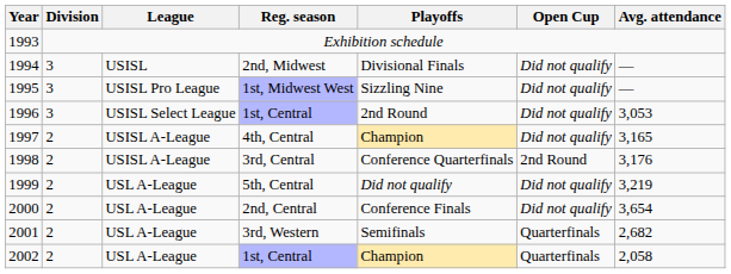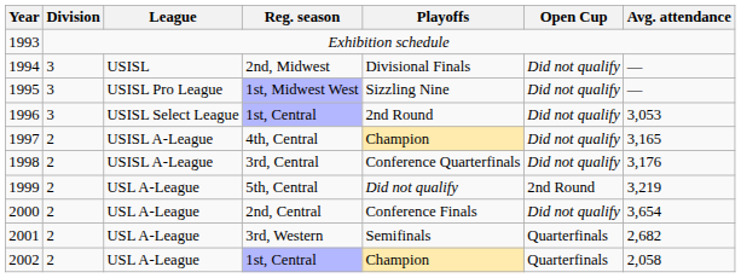3rd, Central | Open Cup: 2nd Round -> Did not qualify
5th, Central | Open Cup: Did not qualify -> 2nd Round
